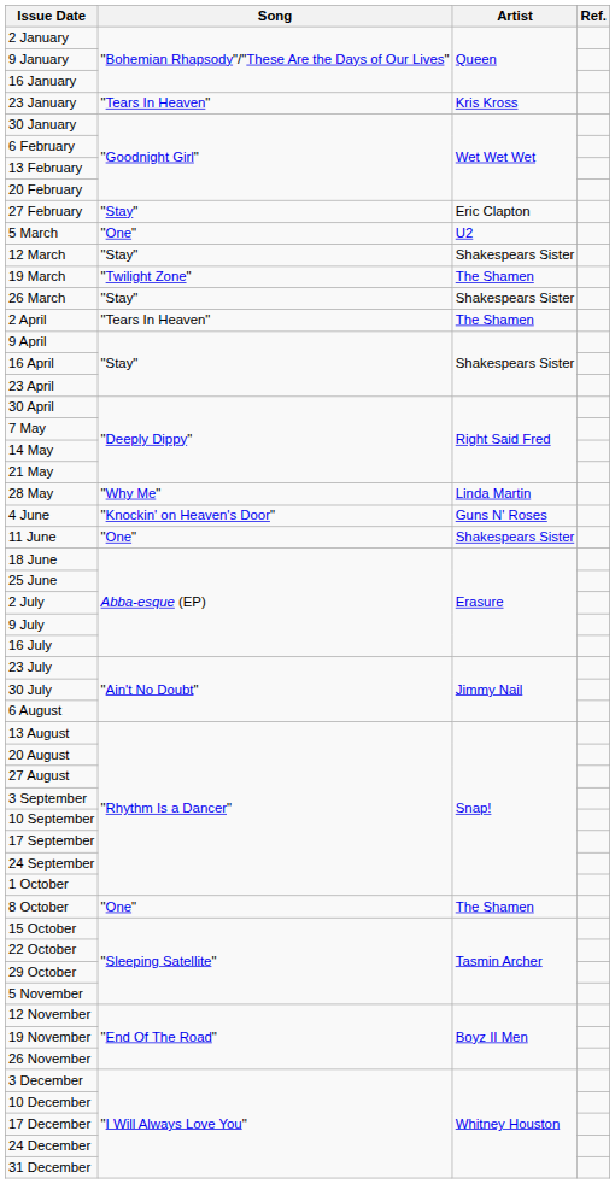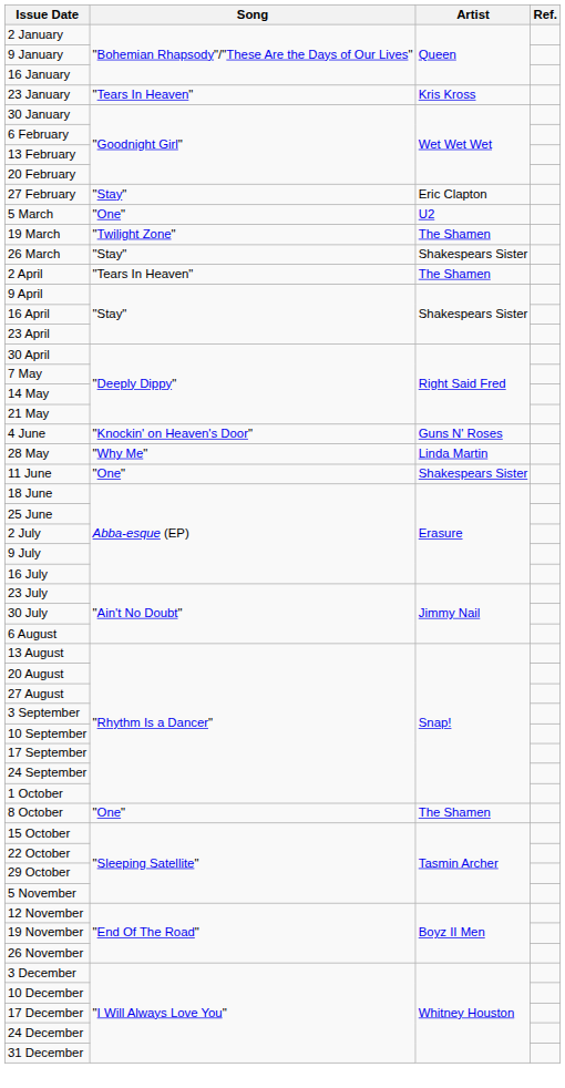- row: 12 March | "Stay" | Shakespears Sister
rows swapped: 28 May <-> 4 June
